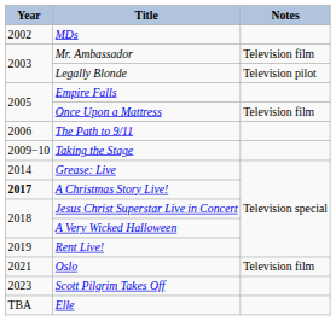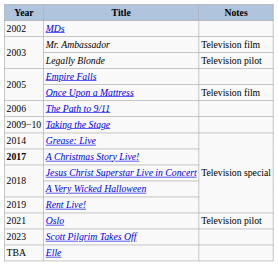Oslo | Notes: Television film -> Television pilot
